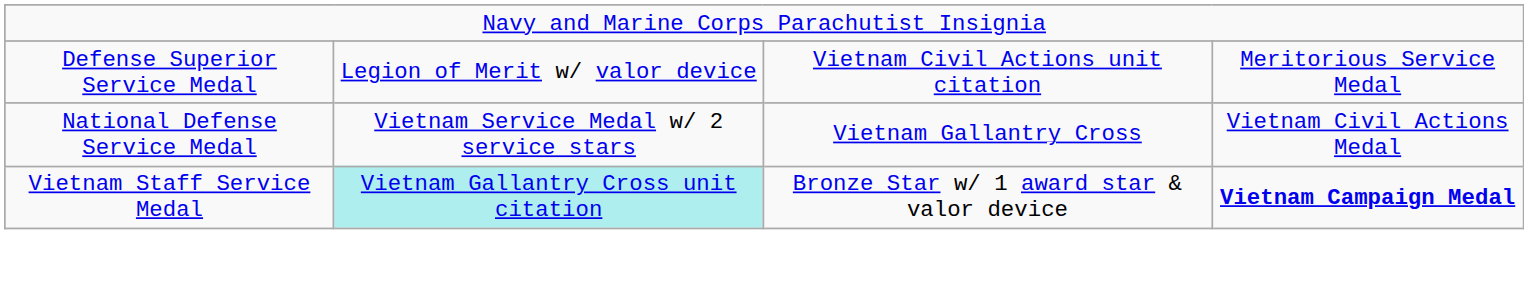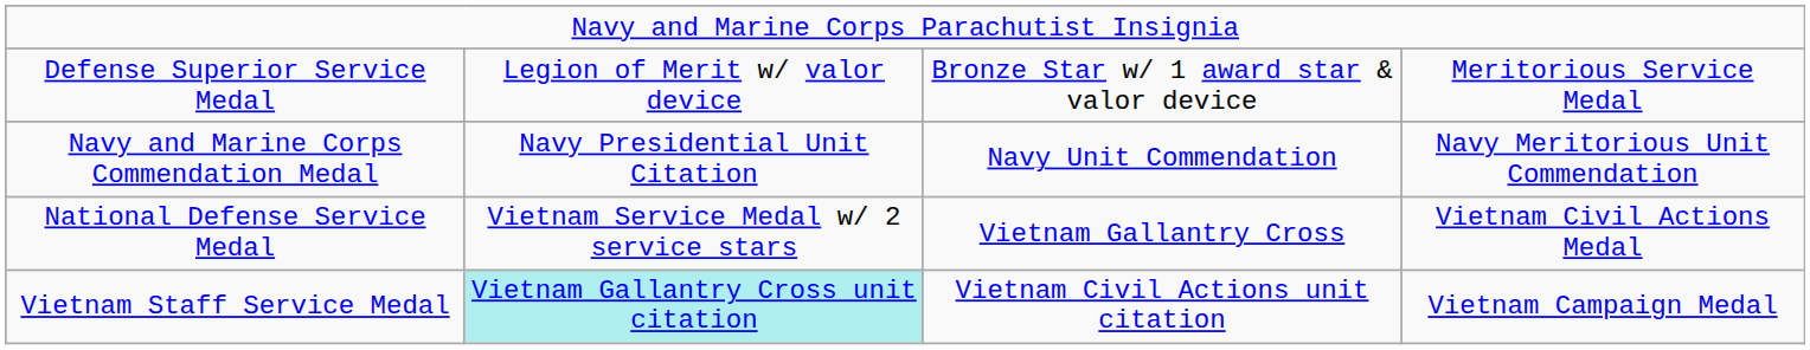Defense Superior Service Medal | column 3: Vietnam Civil Actions unit citation -> Bronze Star w/ 1 award star & valor device
+ row: Navy and Marine Corps Commendation Medal | Navy Presidential Unit Citation | Navy Unit Commendation | Navy Meritorious Unit Commendation
Vietnam Staff Service Medal | column 3: Bronze Star w/ 1 award star & valor device -> Vietnam Civil Actions unit citation
Vietnam Staff Service Medal | column 4: bold -> normal
